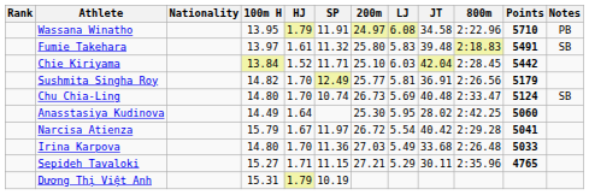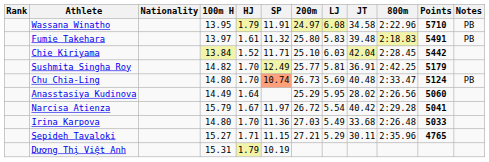Fumie Takehara | Notes: SB -> PB
Sushmita Singha Roy | 800m: 2:26.56 -> 2:42.25
Chu Chia-Ling | SP: no background -> lightsalmon background
Chu Chia-Ling | Notes: SB -> PB
Anasstasiya Kudinova | 200m: 25.30 -> 25.29
Anasstasiya Kudinova | 800m: 2:42.25 -> 2:26.56
